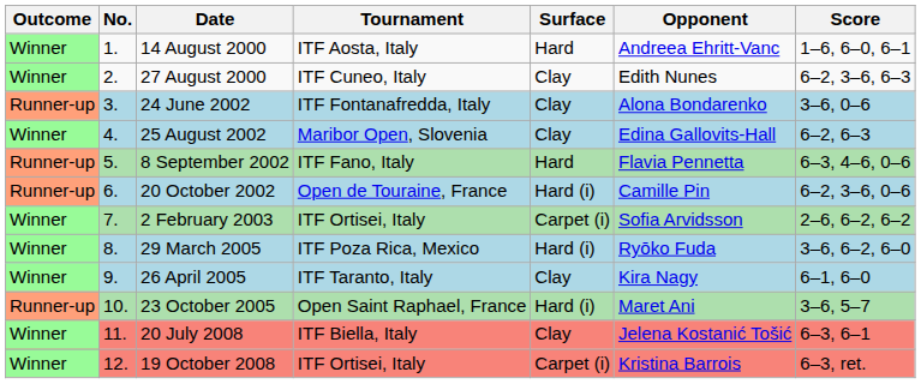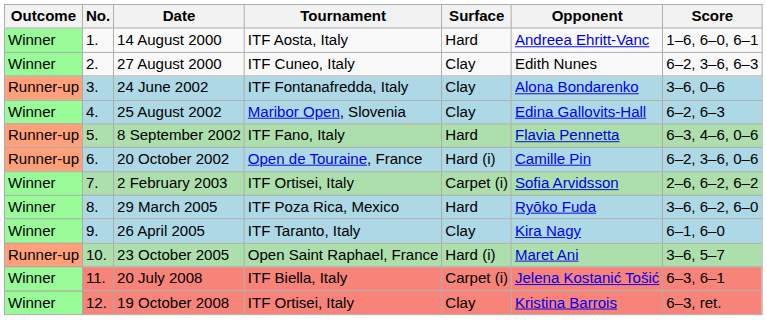29 March 2005 | Surface: Hard (i) -> Hard
20 July 2008 | Surface: Clay -> Carpet (i)
19 October 2008 | Surface: Carpet (i) -> Clay
